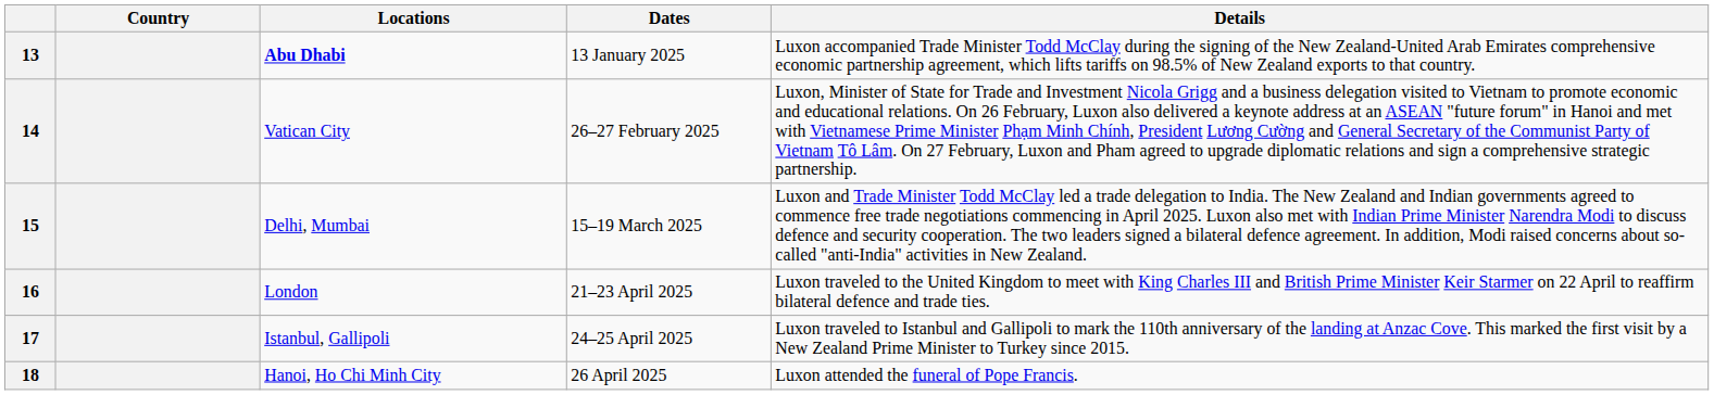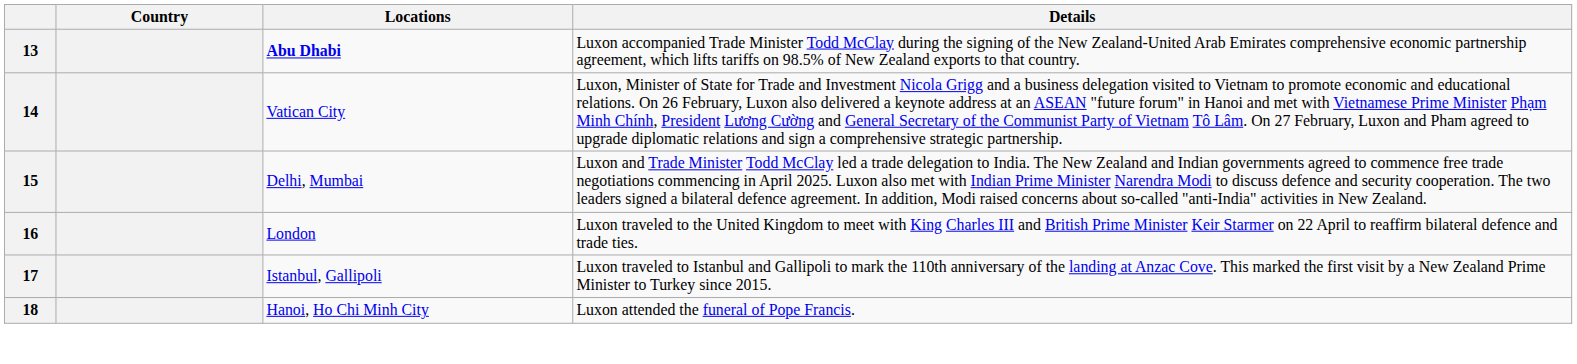- column: Dates | 13 January 2025 | 26–27 February 2025 | 15–19 March 2025 | 21–23 April 2025 | 24–25 April 2025 | 26 April 2025
